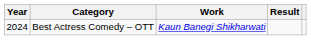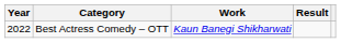Best Actress Comedy – OTT | Year: 2024 -> 2022
